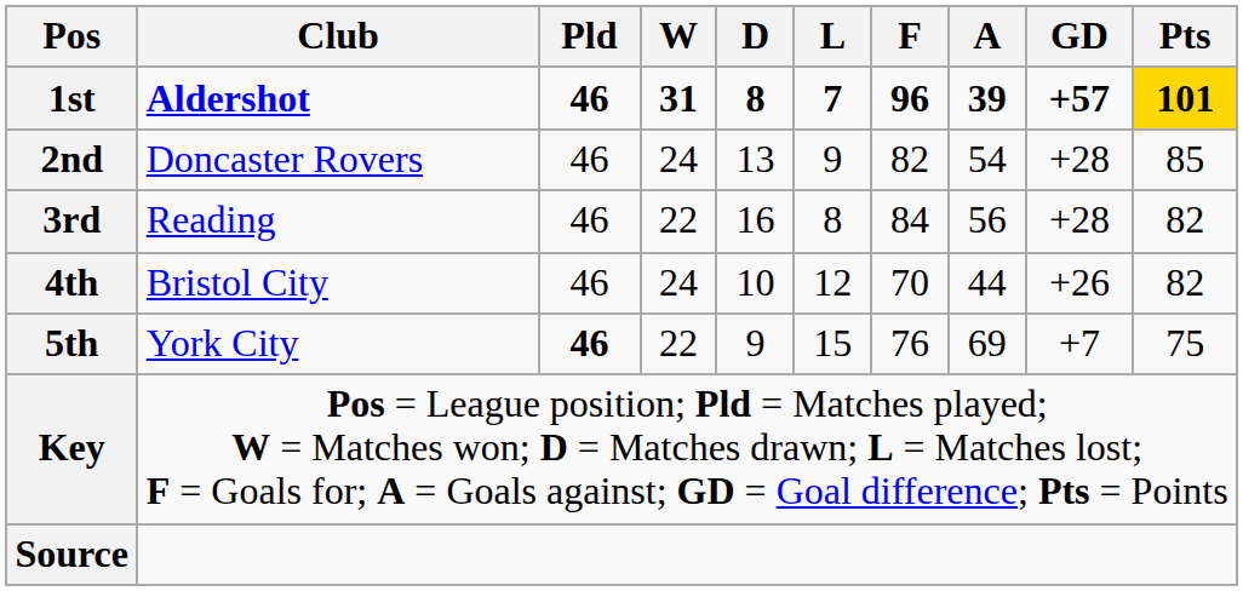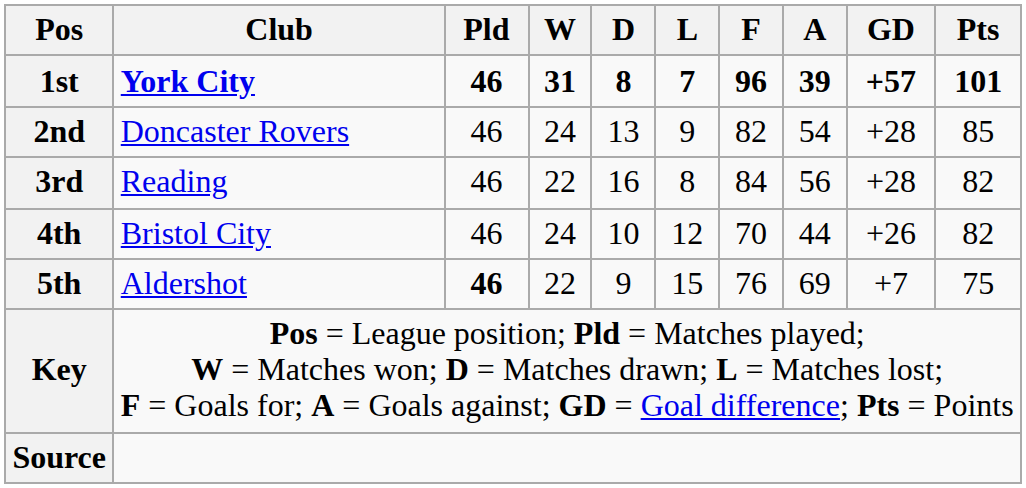1st | Club: Aldershot -> York City
1st | Pts: gold background -> no background
5th | Club: York City -> Aldershot
